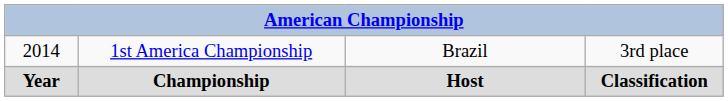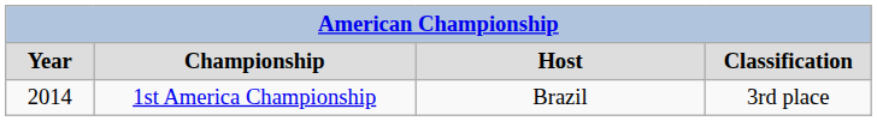rows swapped: Year <-> 2014
